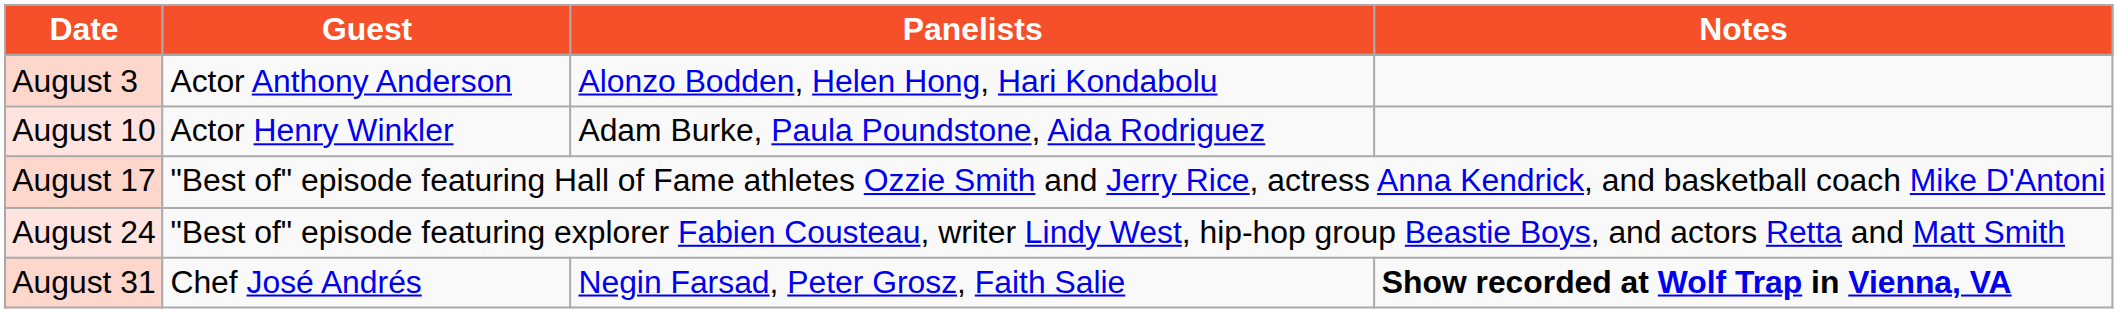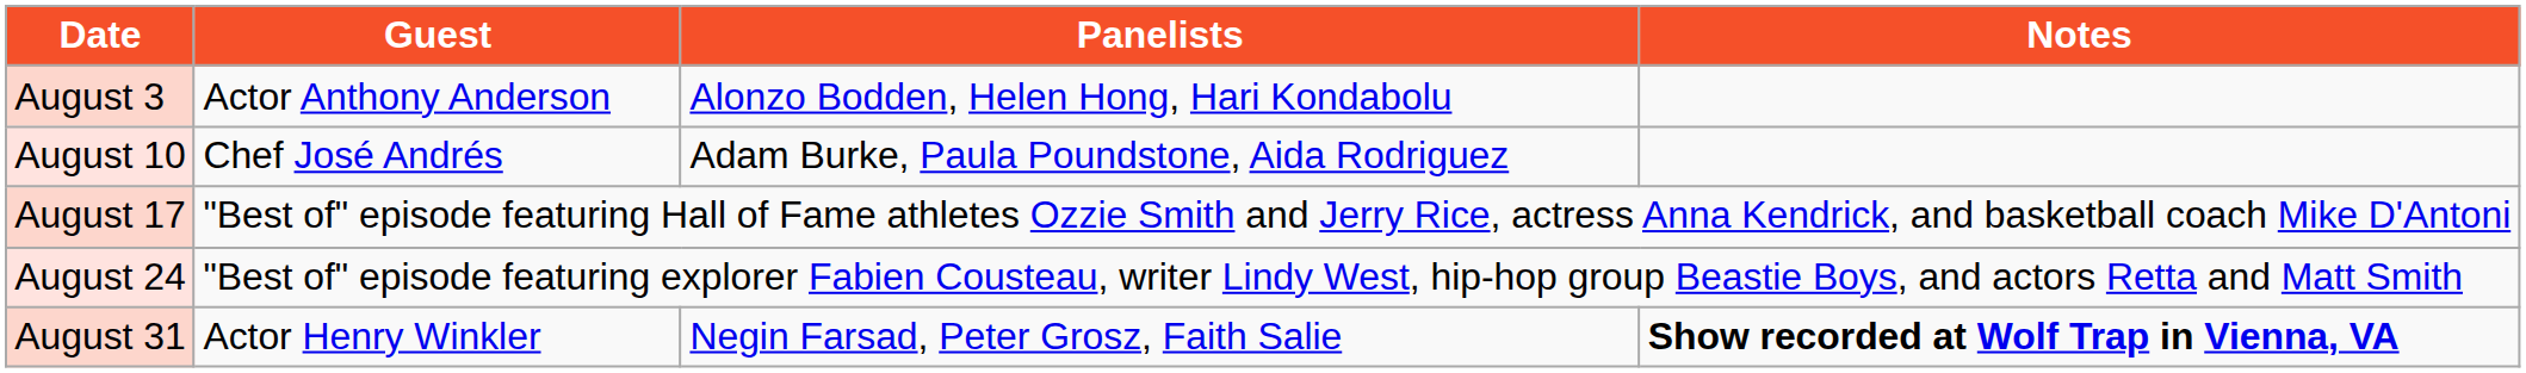August 10 | Guest: Actor Henry Winkler -> Chef José Andrés
August 31 | Guest: Chef José Andrés -> Actor Henry Winkler
